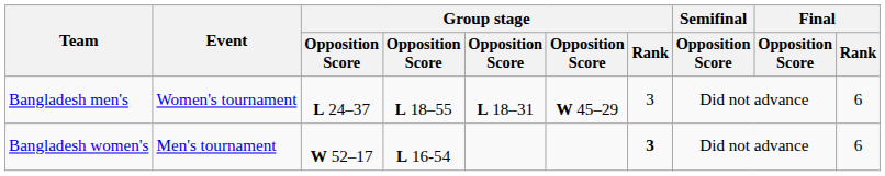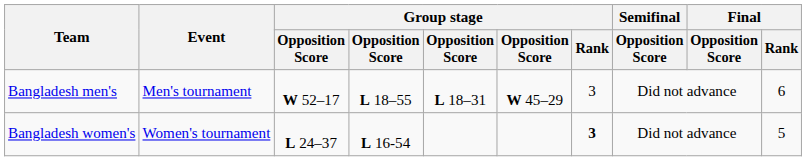Bangladesh men's | Event: Women's tournament -> Men's tournament
Bangladesh men's | column 3: L 24–37 -> W 52–17
Bangladesh women's | Event: Men's tournament -> Women's tournament
Bangladesh women's | column 3: W 52–17 -> L 24–37
Bangladesh women's | Final / Rank: 6 -> 5
